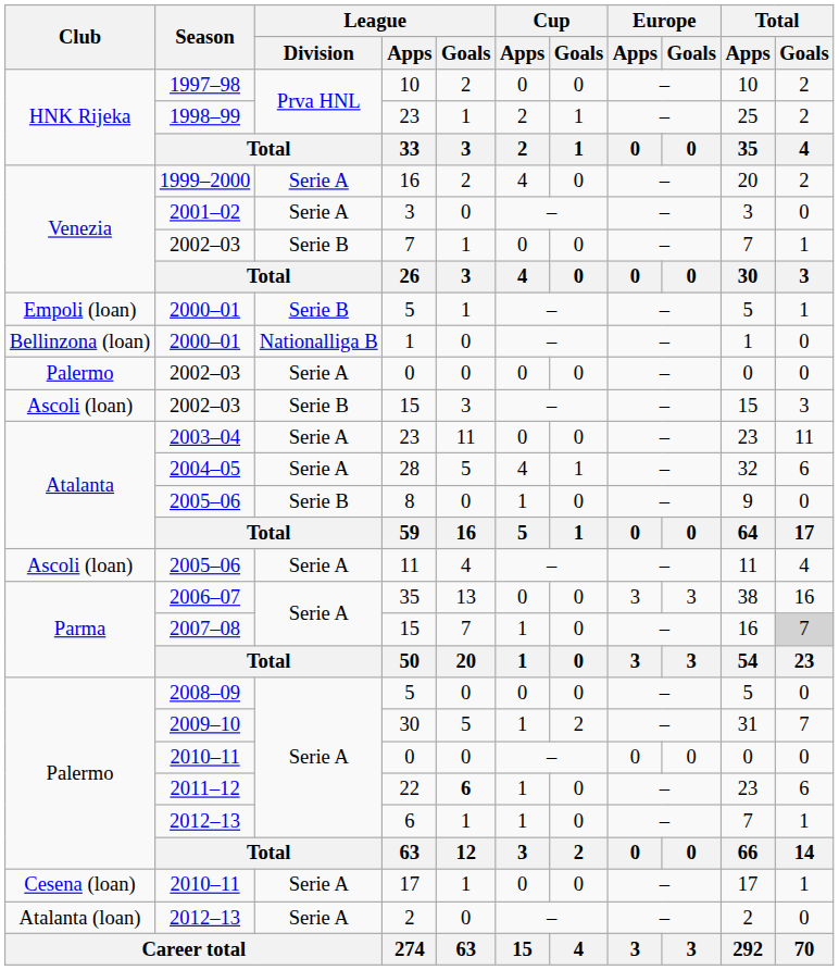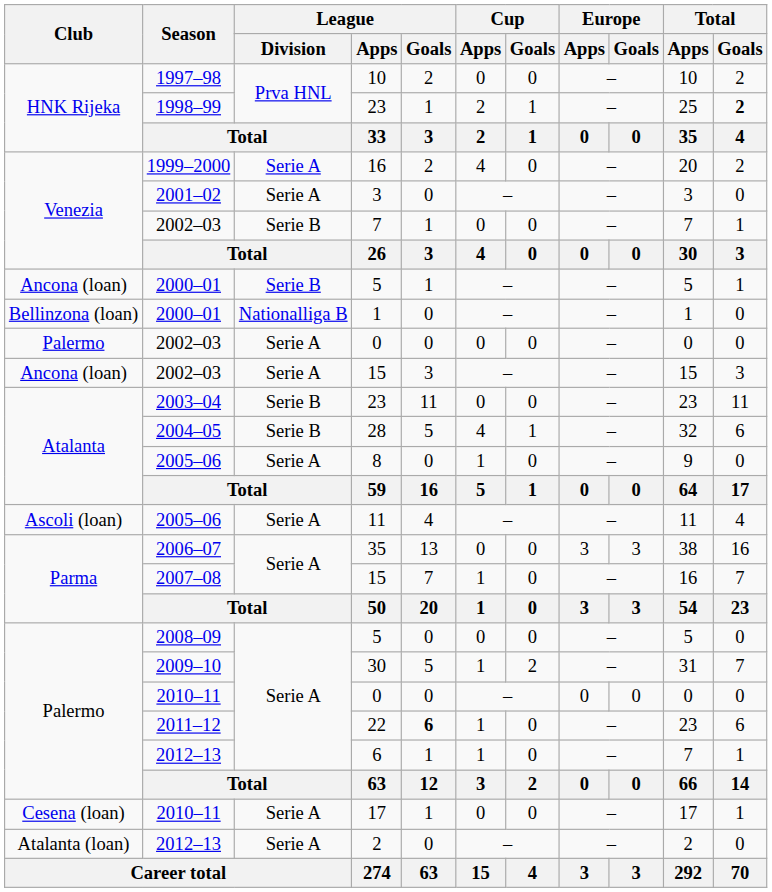1998–99 / 23 | Total / Goals: normal -> bold
2000–01 / 5 | Club: Empoli (loan) -> Ancona (loan)
2002–03 / 15 | Club: Ascoli (loan) -> Ancona (loan)
2002–03 / 15 | League / Division: Serie B -> Serie A
2003–04 / 23 | League / Division: Serie A -> Serie B
28 | League / Division: Serie A -> Serie B
8 | League / Division: Serie B -> Serie A
2007–08 / 15 | Total / Goals: lightgrey background -> no background
